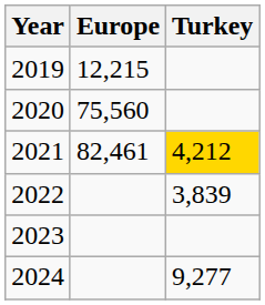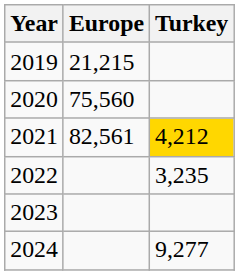2019 | Europe: 12,215 -> 21,215
2021 | Europe: 82,461 -> 82,561
2022 | Turkey: 3,839 -> 3,235
